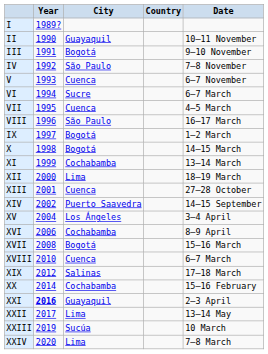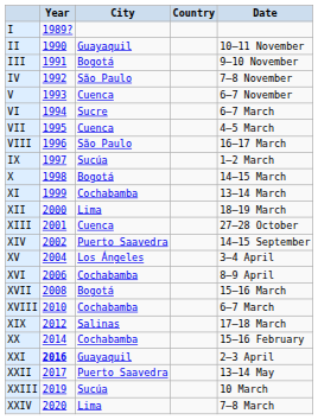IX | City: Bogotá -> Sucúa
XVIII | City: Cuenca -> Cochabamba
XXII | City: Lima -> Puerto Saavedra
